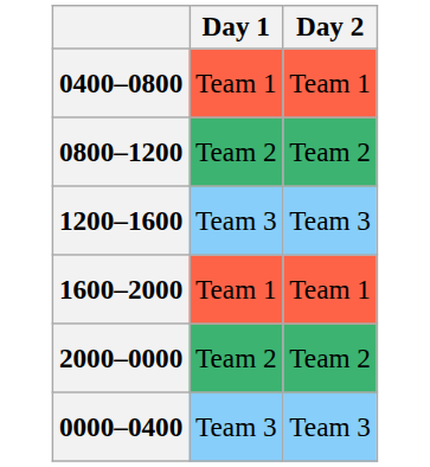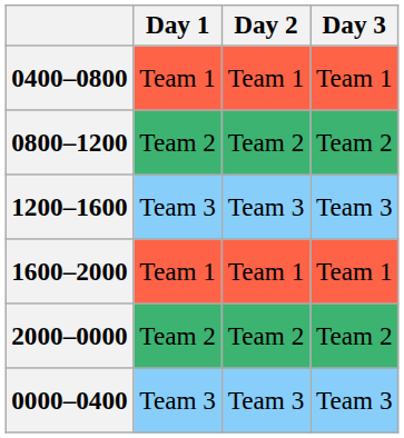+ column: Day 3 | Team 1 | Team 2 | Team 3 | Team 1 | Team 2 | Team 3
